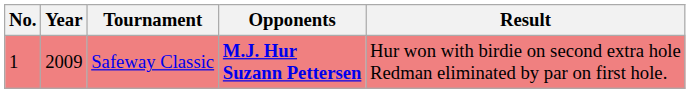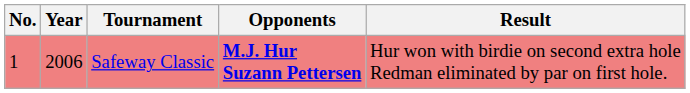Safeway Classic | Year: 2009 -> 2006
